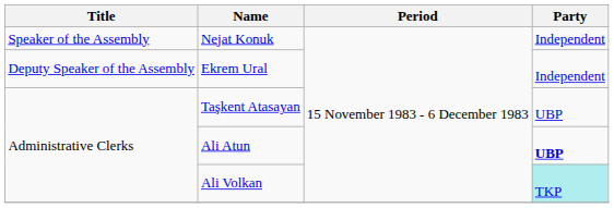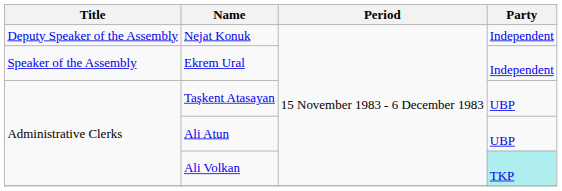Nejat Konuk | Title: Speaker of the Assembly -> Deputy Speaker of the Assembly
Ekrem Ural | Title: Deputy Speaker of the Assembly -> Speaker of the Assembly
Ali Atun | Party: bold -> normal
